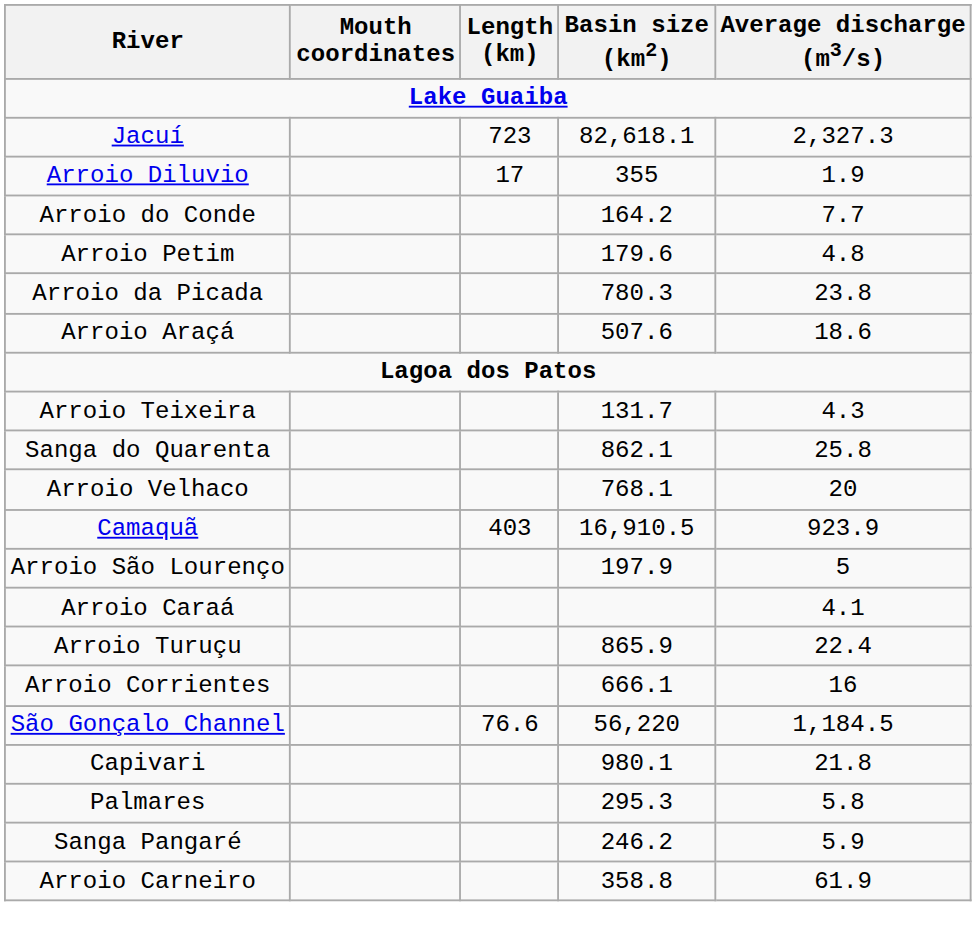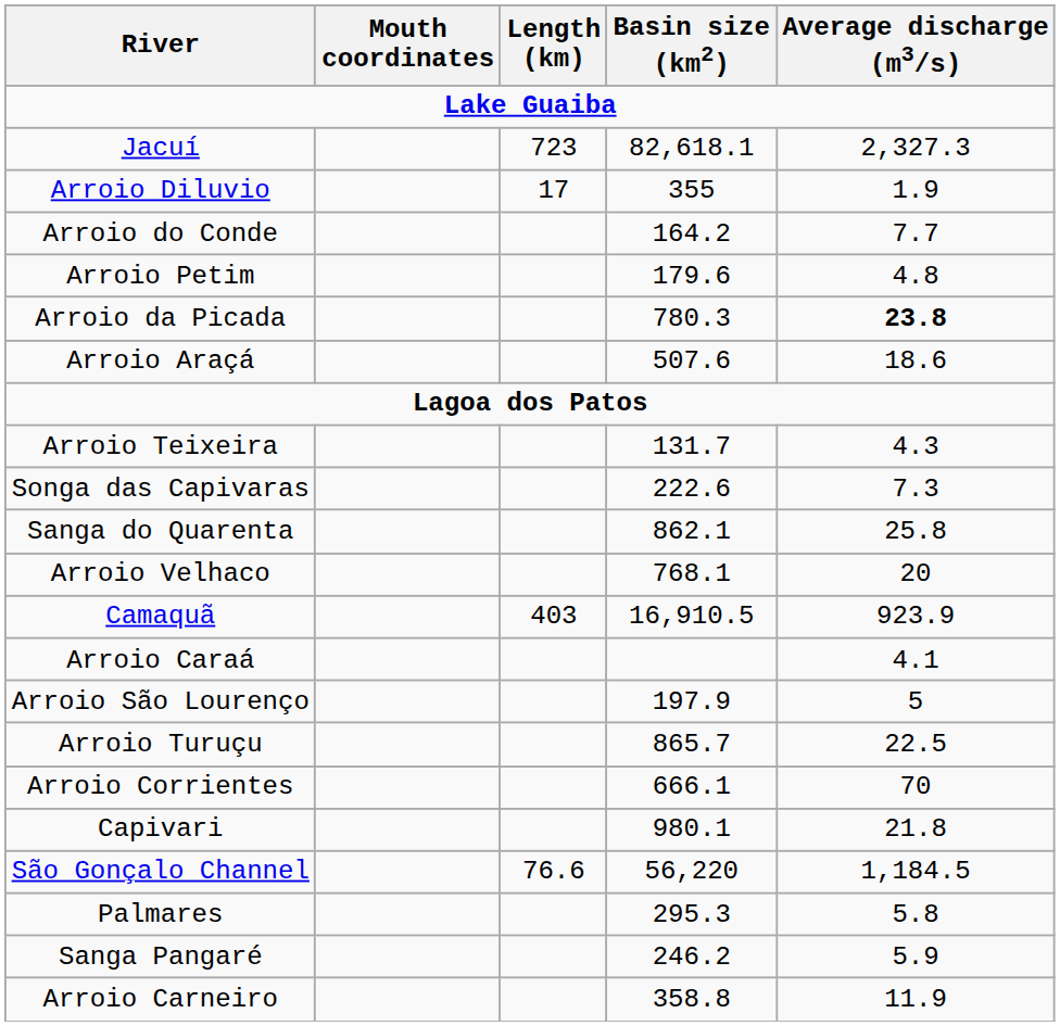Arroio da Picada | Average discharge (m3/s): normal -> bold
+ row: Songa das Capivaras | 222.6 | 7.3
rows swapped: Arroio Caraá <-> Arroio São Lourenço
Arroio Turuçu | Basin size (km2): 865.9 -> 865.7
Arroio Turuçu | Average discharge (m3/s): 22.4 -> 22.5
Arroio Corrientes | Average discharge (m3/s): 16 -> 70
rows swapped: São Gonçalo Channel <-> Capivari
Arroio Carneiro | Average discharge (m3/s): 61.9 -> 11.9
